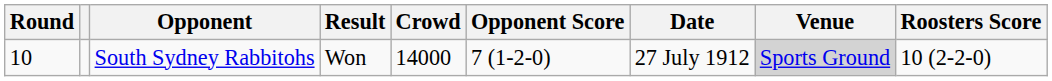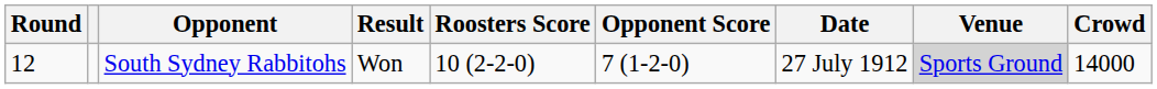columns swapped: Roosters Score <-> Crowd
South Sydney Rabbitohs | Round: 10 -> 12
